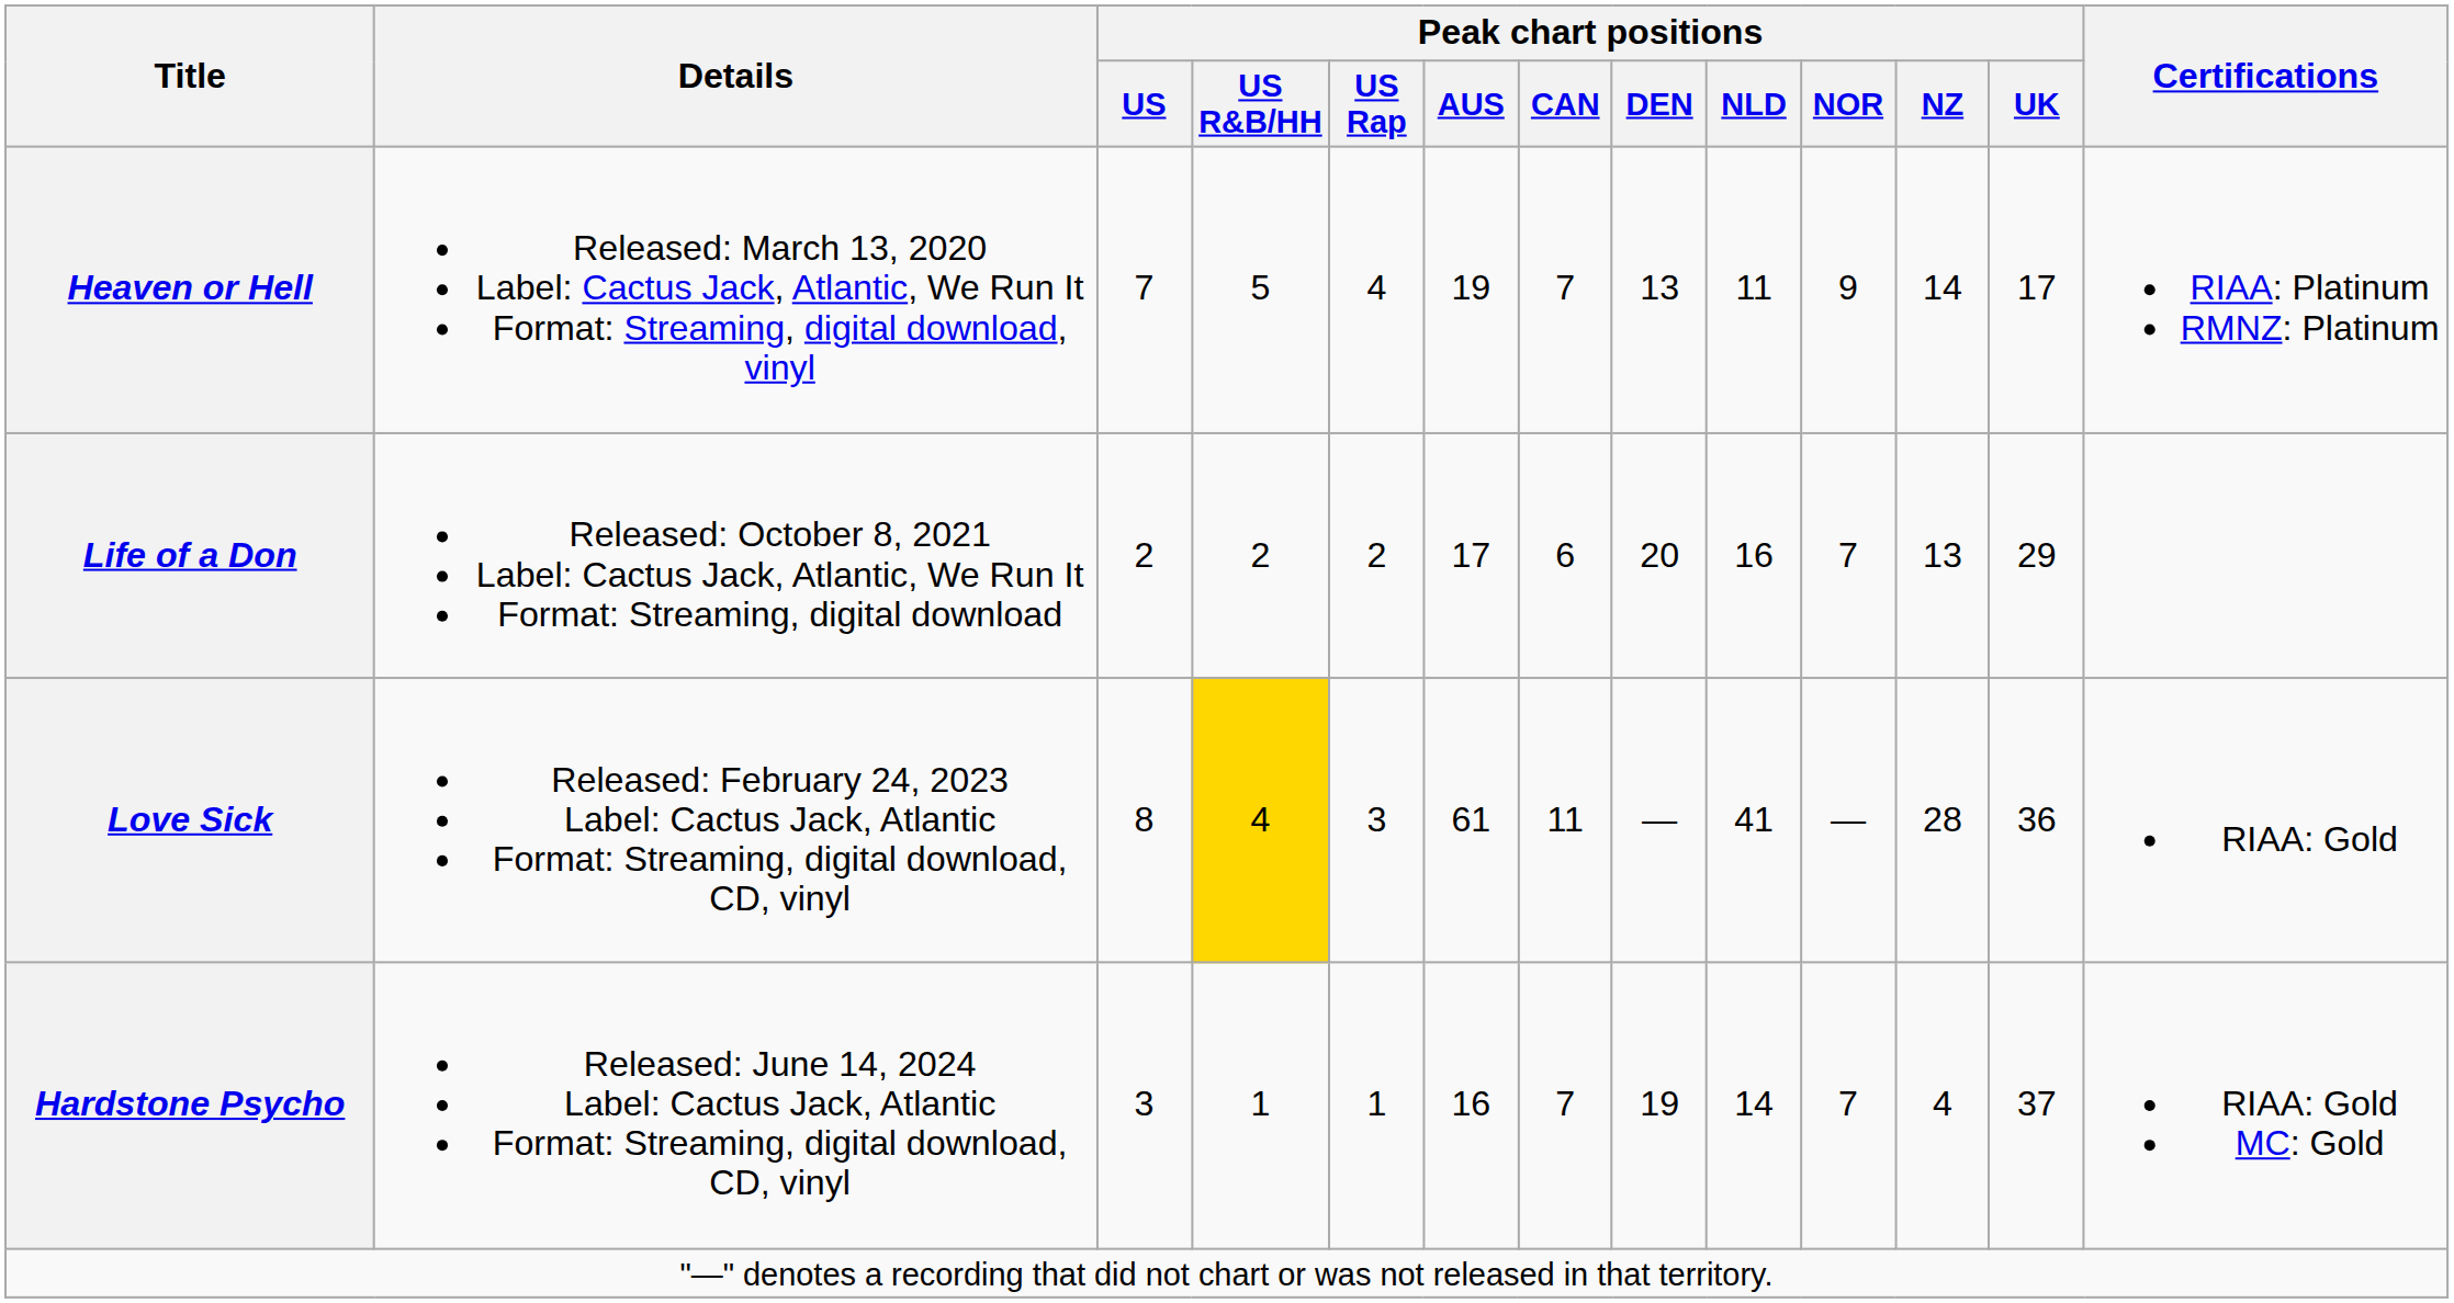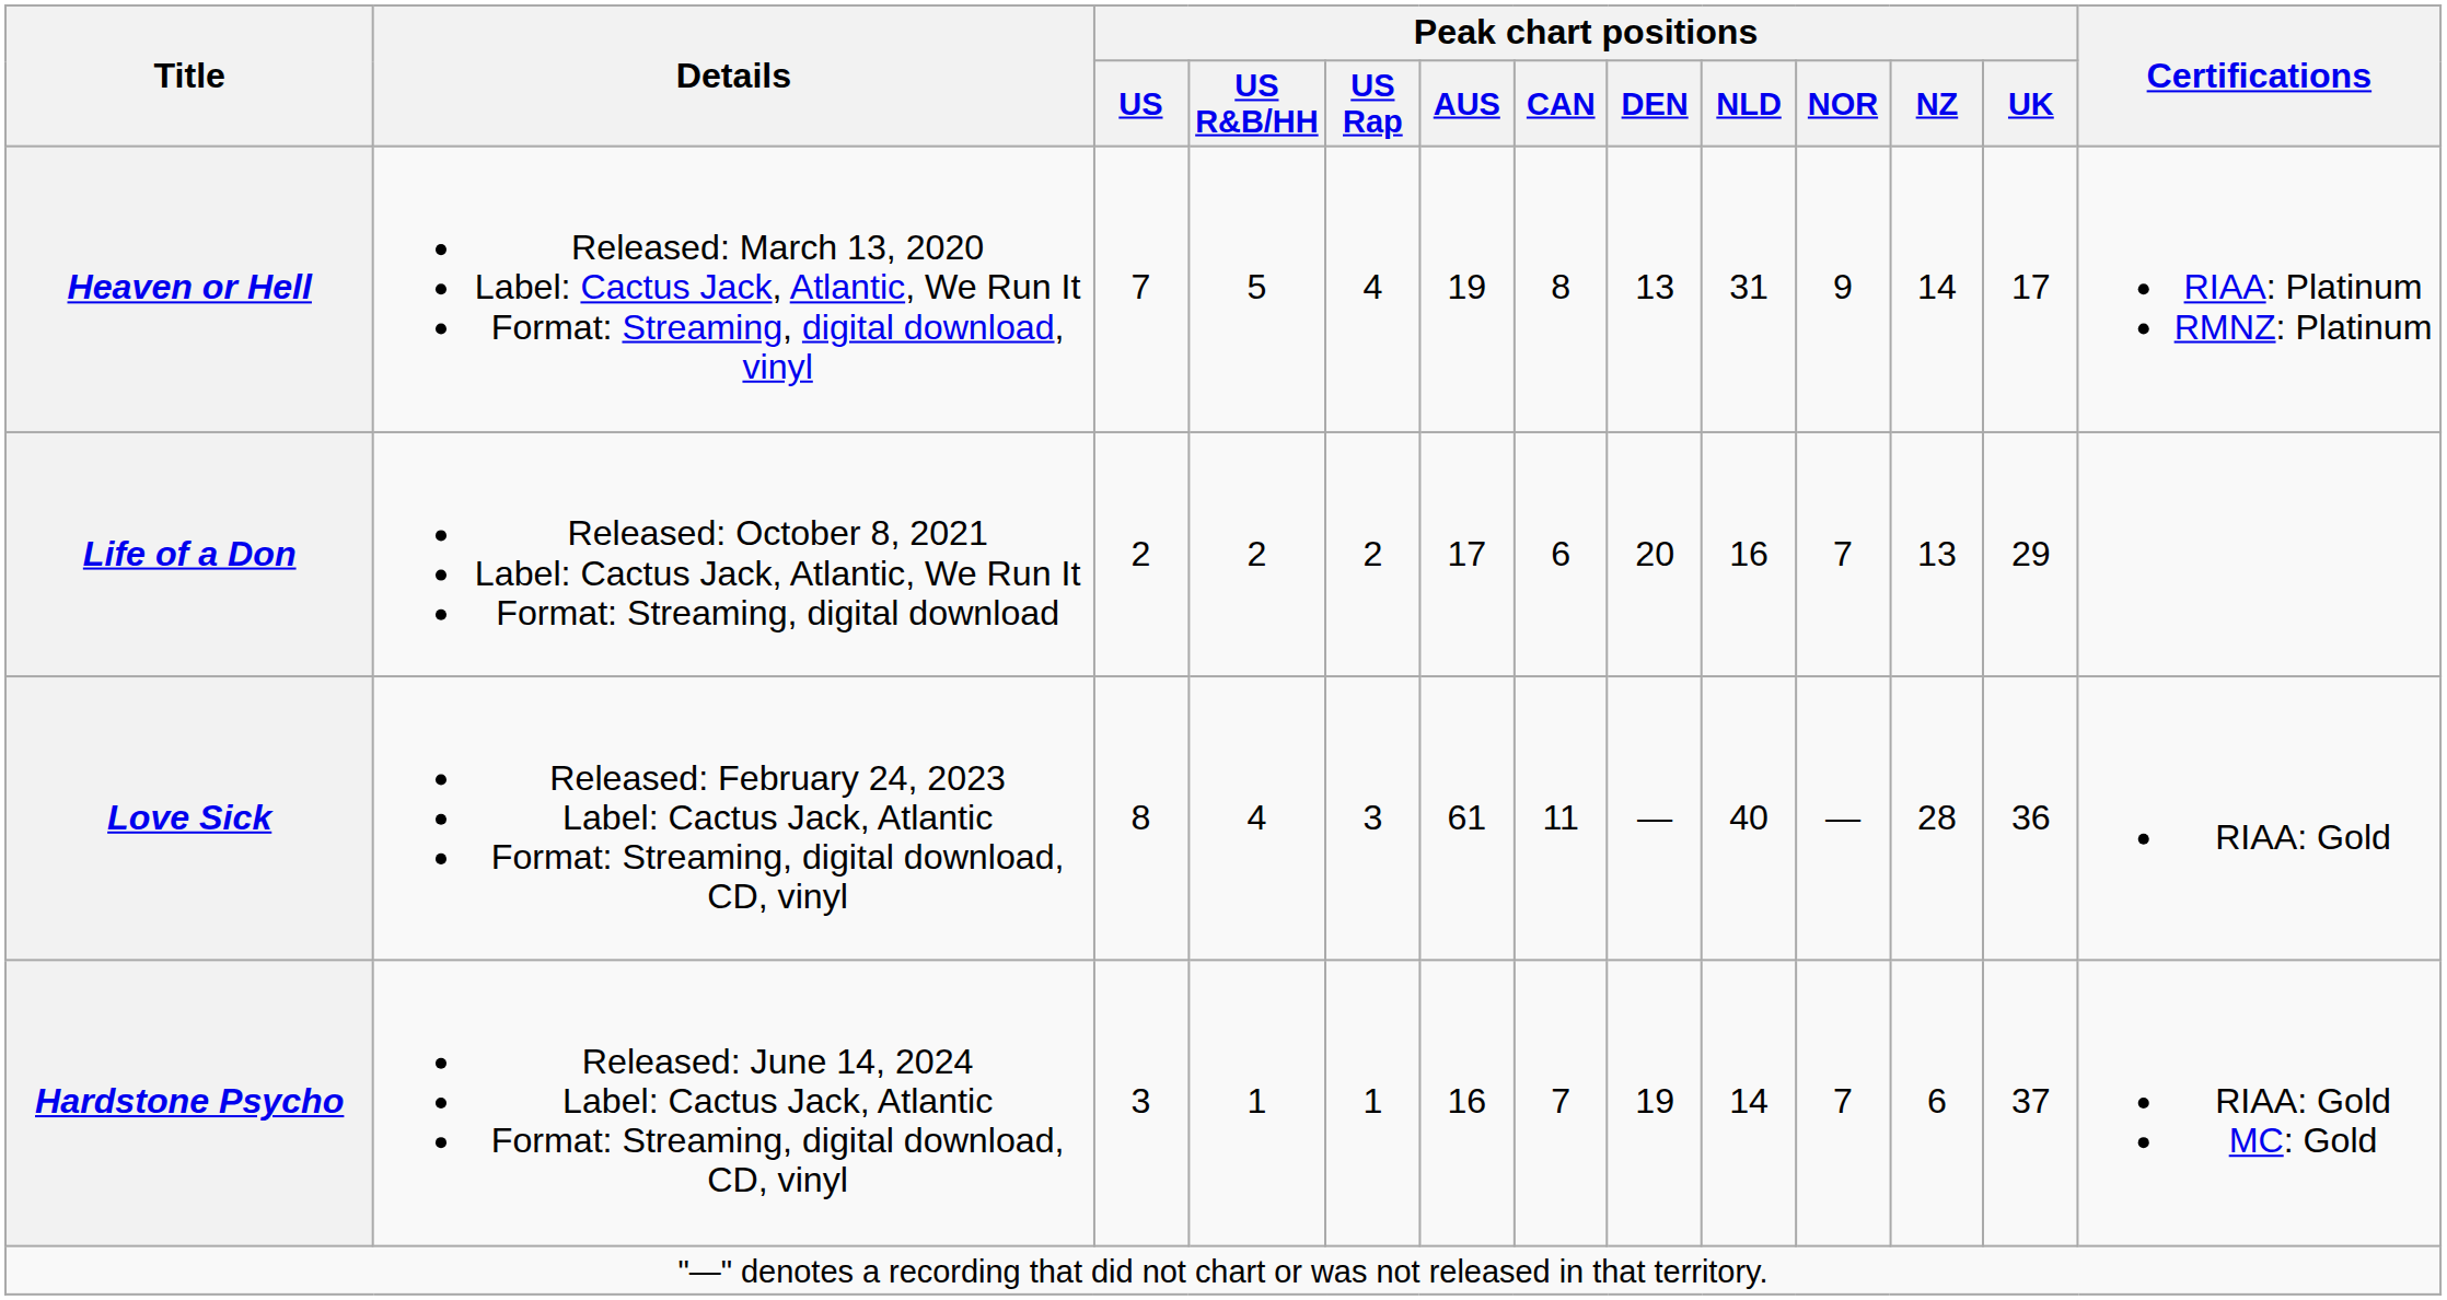Heaven or Hell | Peak chart positions / CAN: 7 -> 8
Heaven or Hell | Peak chart positions / NLD: 11 -> 31
Love Sick | Peak chart positions / US R&B/HH: gold background -> no background
Love Sick | Peak chart positions / NLD: 41 -> 40
Hardstone Psycho | Peak chart positions / NZ: 4 -> 6
